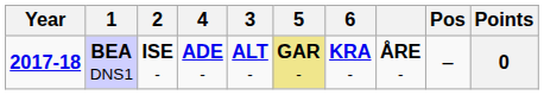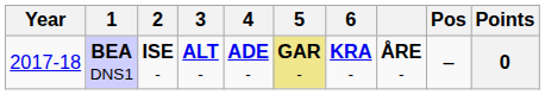columns swapped: 3 <-> 4
BEA DNS1 | Year: bold -> normal
